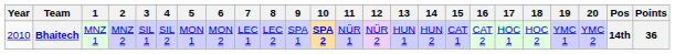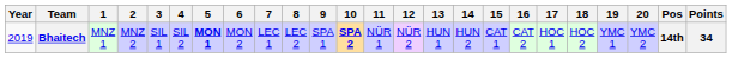Bhaitech | Year: 2010 -> 2019
Bhaitech | 5: normal -> bold
Bhaitech | Points: 36 -> 34
